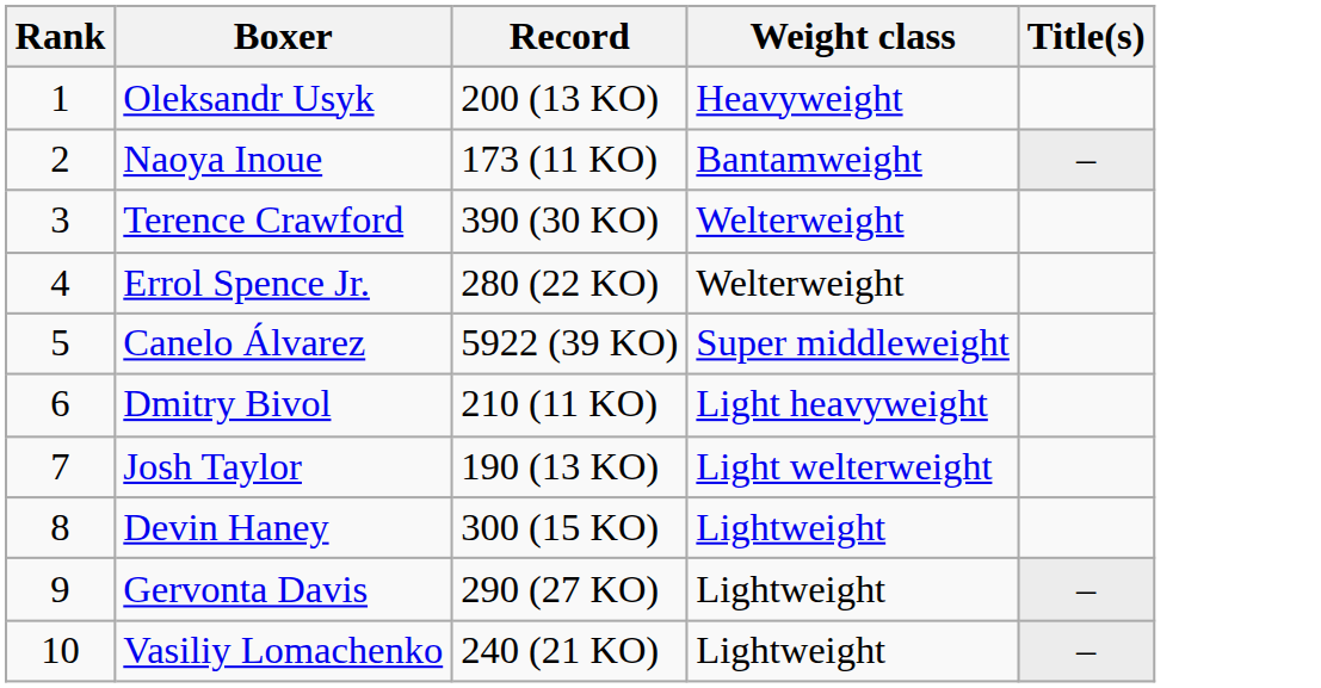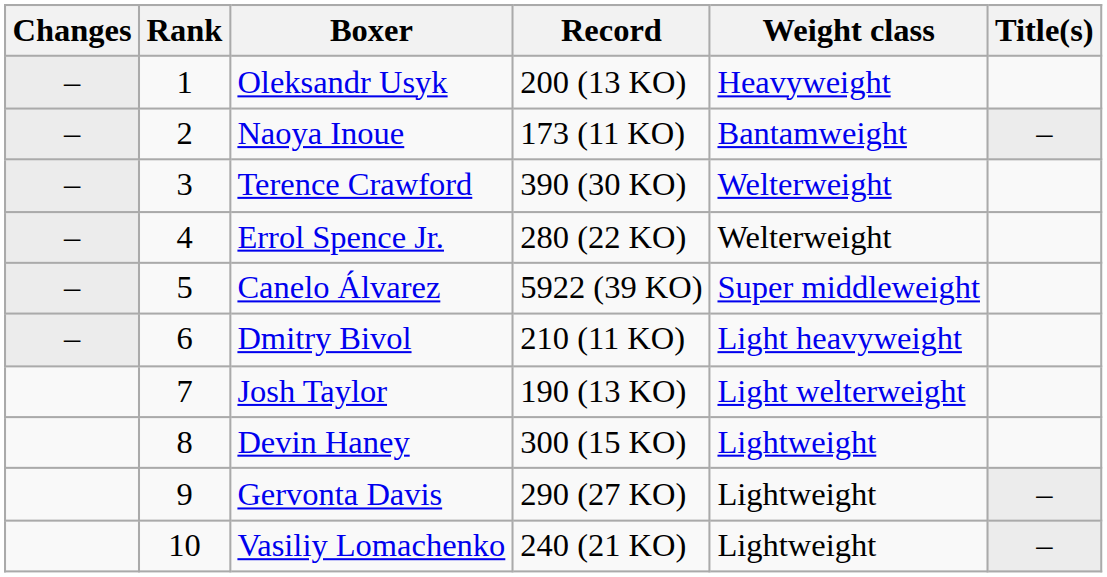+ column: Changes | – | – | – | – | – | –
